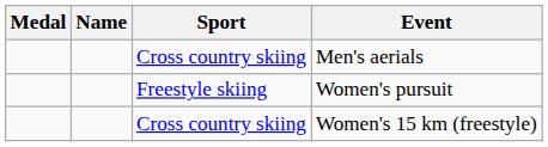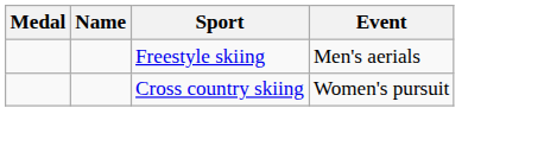Men's aerials | Sport: Cross country skiing -> Freestyle skiing
Women's pursuit | Sport: Freestyle skiing -> Cross country skiing
- row: Cross country skiing | Women's 15 km (freestyle)
